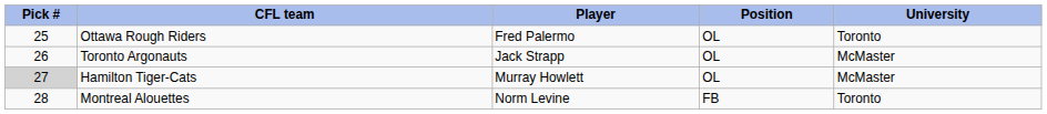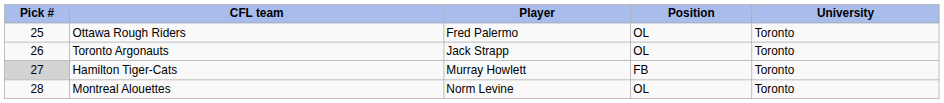Toronto Argonauts | University: McMaster -> Toronto
Hamilton Tiger-Cats | Position: OL -> FB
Hamilton Tiger-Cats | University: McMaster -> Toronto
Montreal Alouettes | Position: FB -> OL
